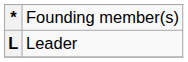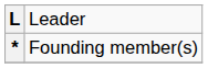rows swapped: L <-> *
